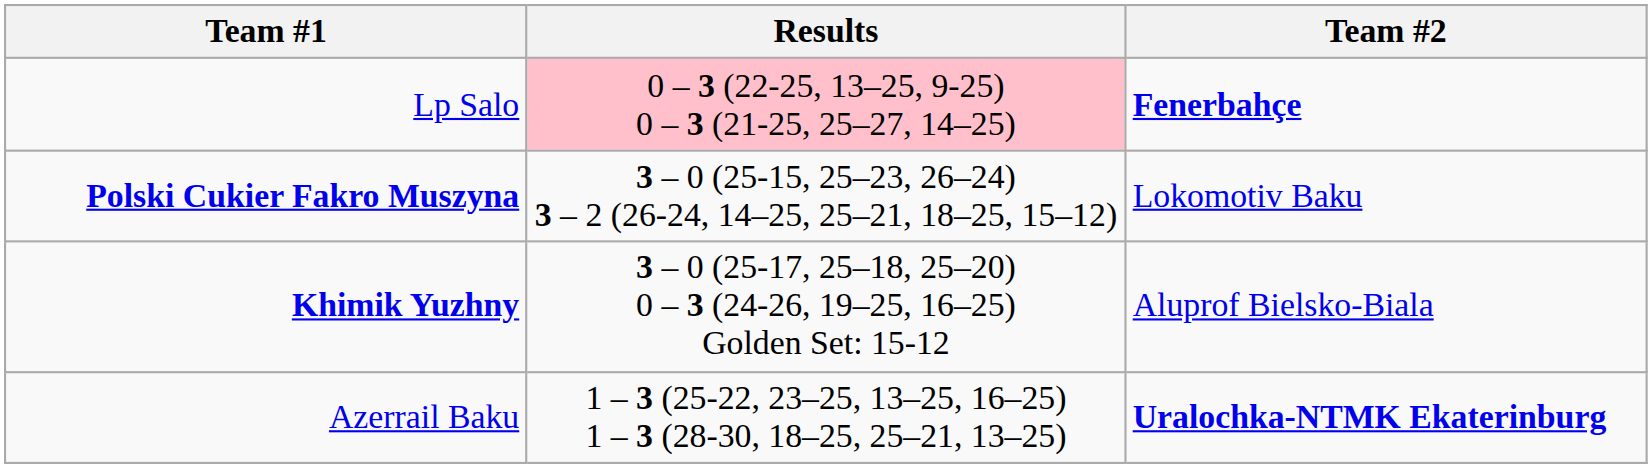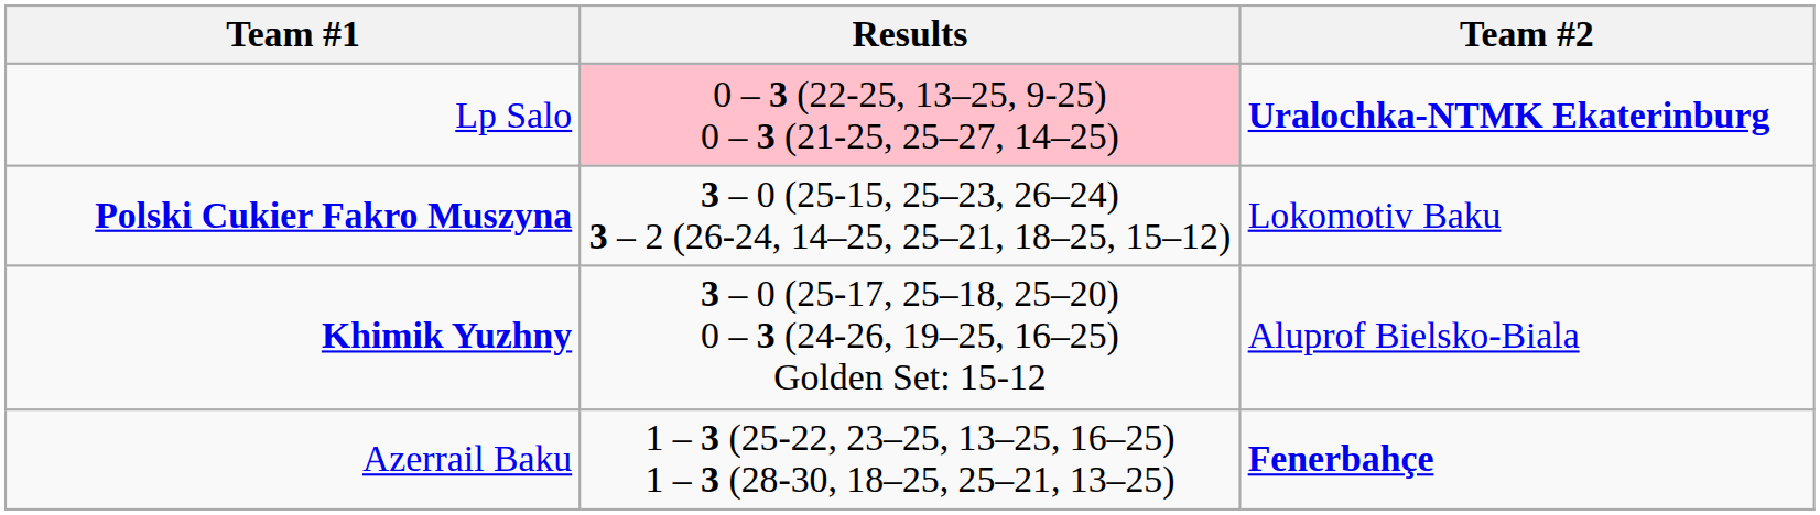Lp Salo | Team #2: Fenerbahçe -> Uralochka-NTMK Ekaterinburg
Azerrail Baku | Team #2: Uralochka-NTMK Ekaterinburg -> Fenerbahçe
